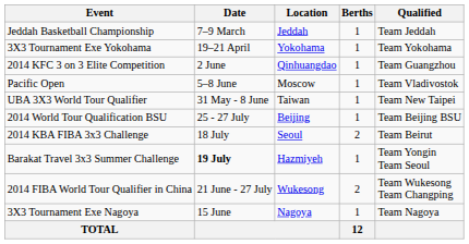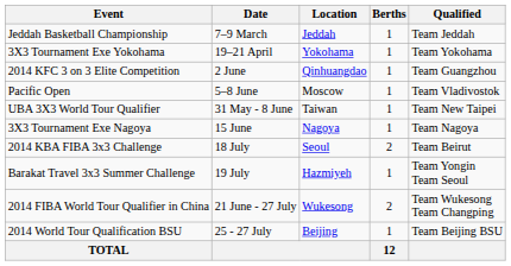rows swapped: 3X3 Tournament Exe Nagoya <-> 2014 World Tour Qualification BSU
Barakat Travel 3x3 Summer Challenge | Date: bold -> normal
